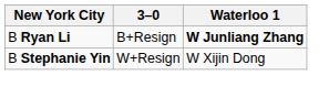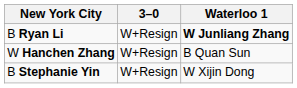B Ryan Li | 3–0: B+Resign -> W+Resign
+ row: W Hanchen Zhang | W+Resign | B Quan Sun
